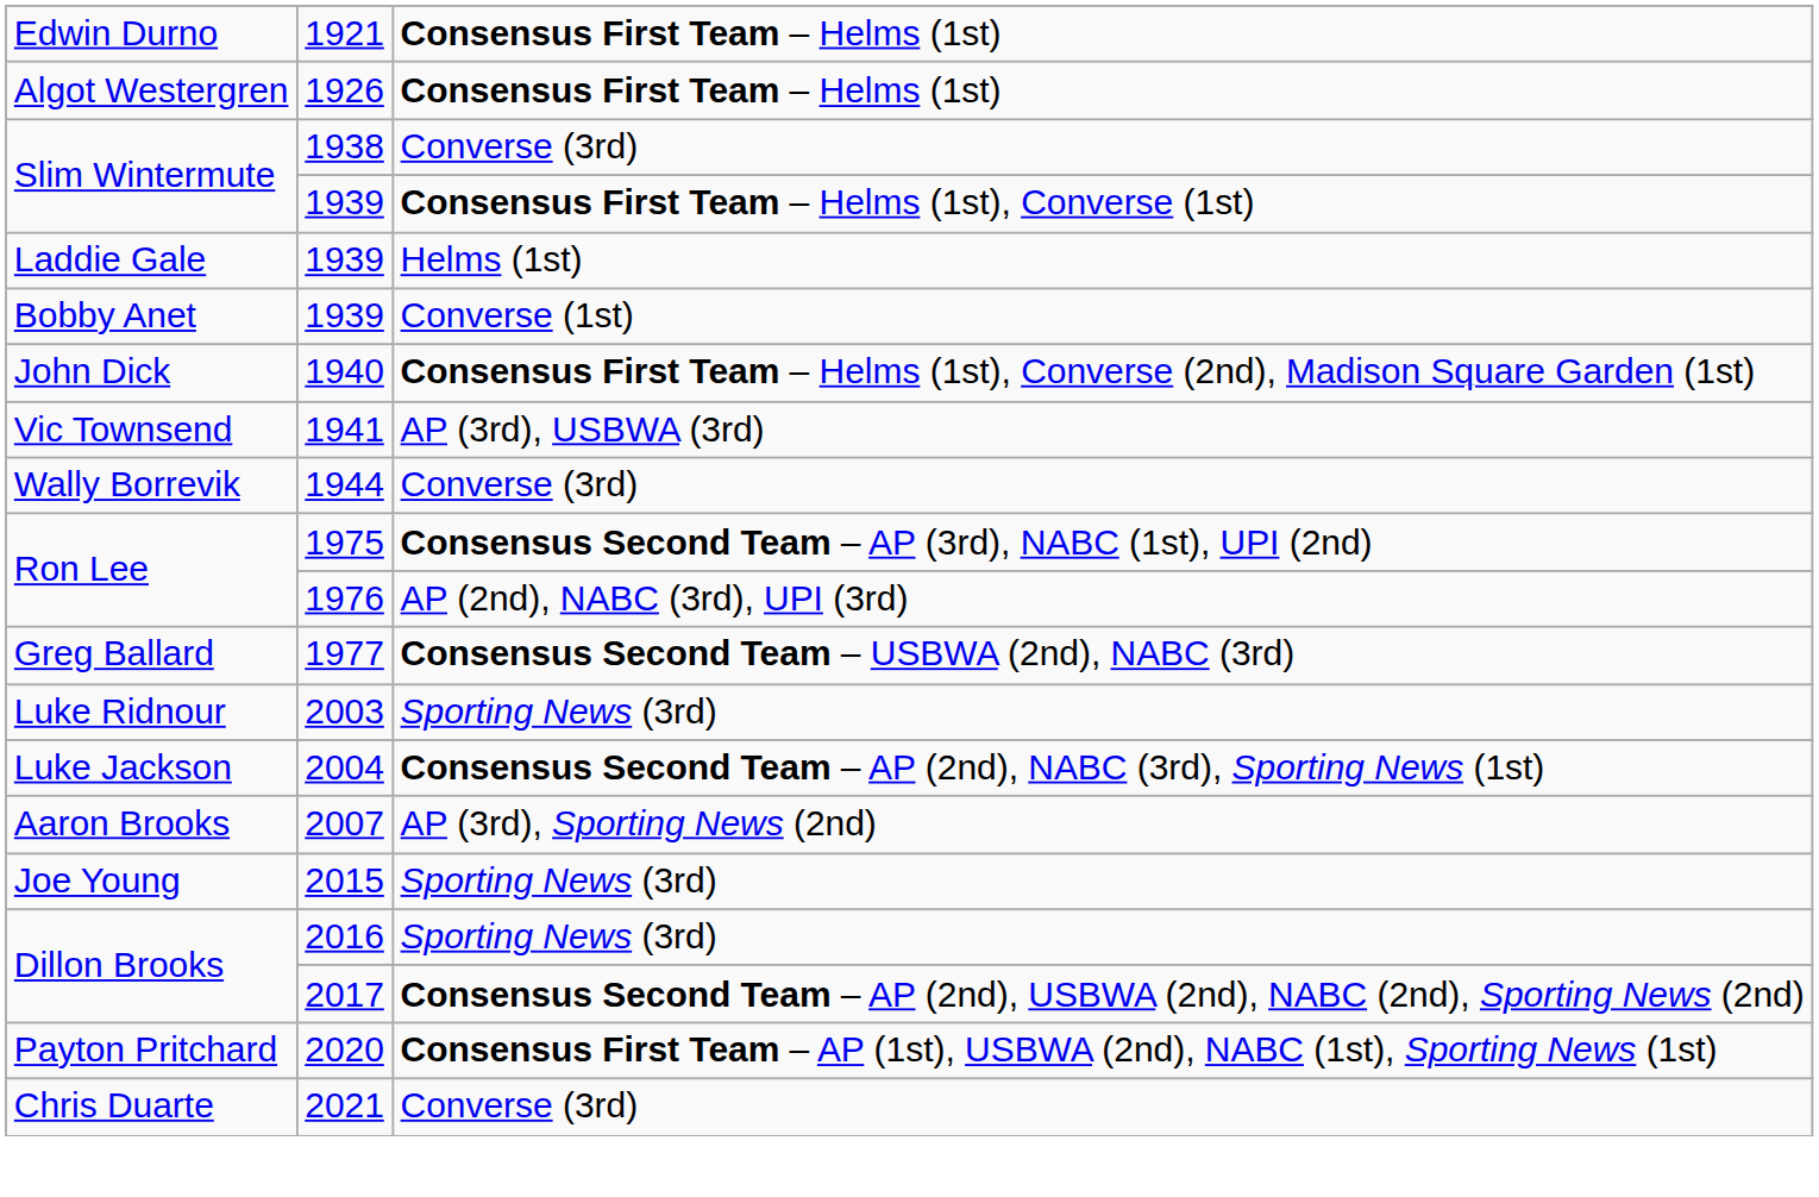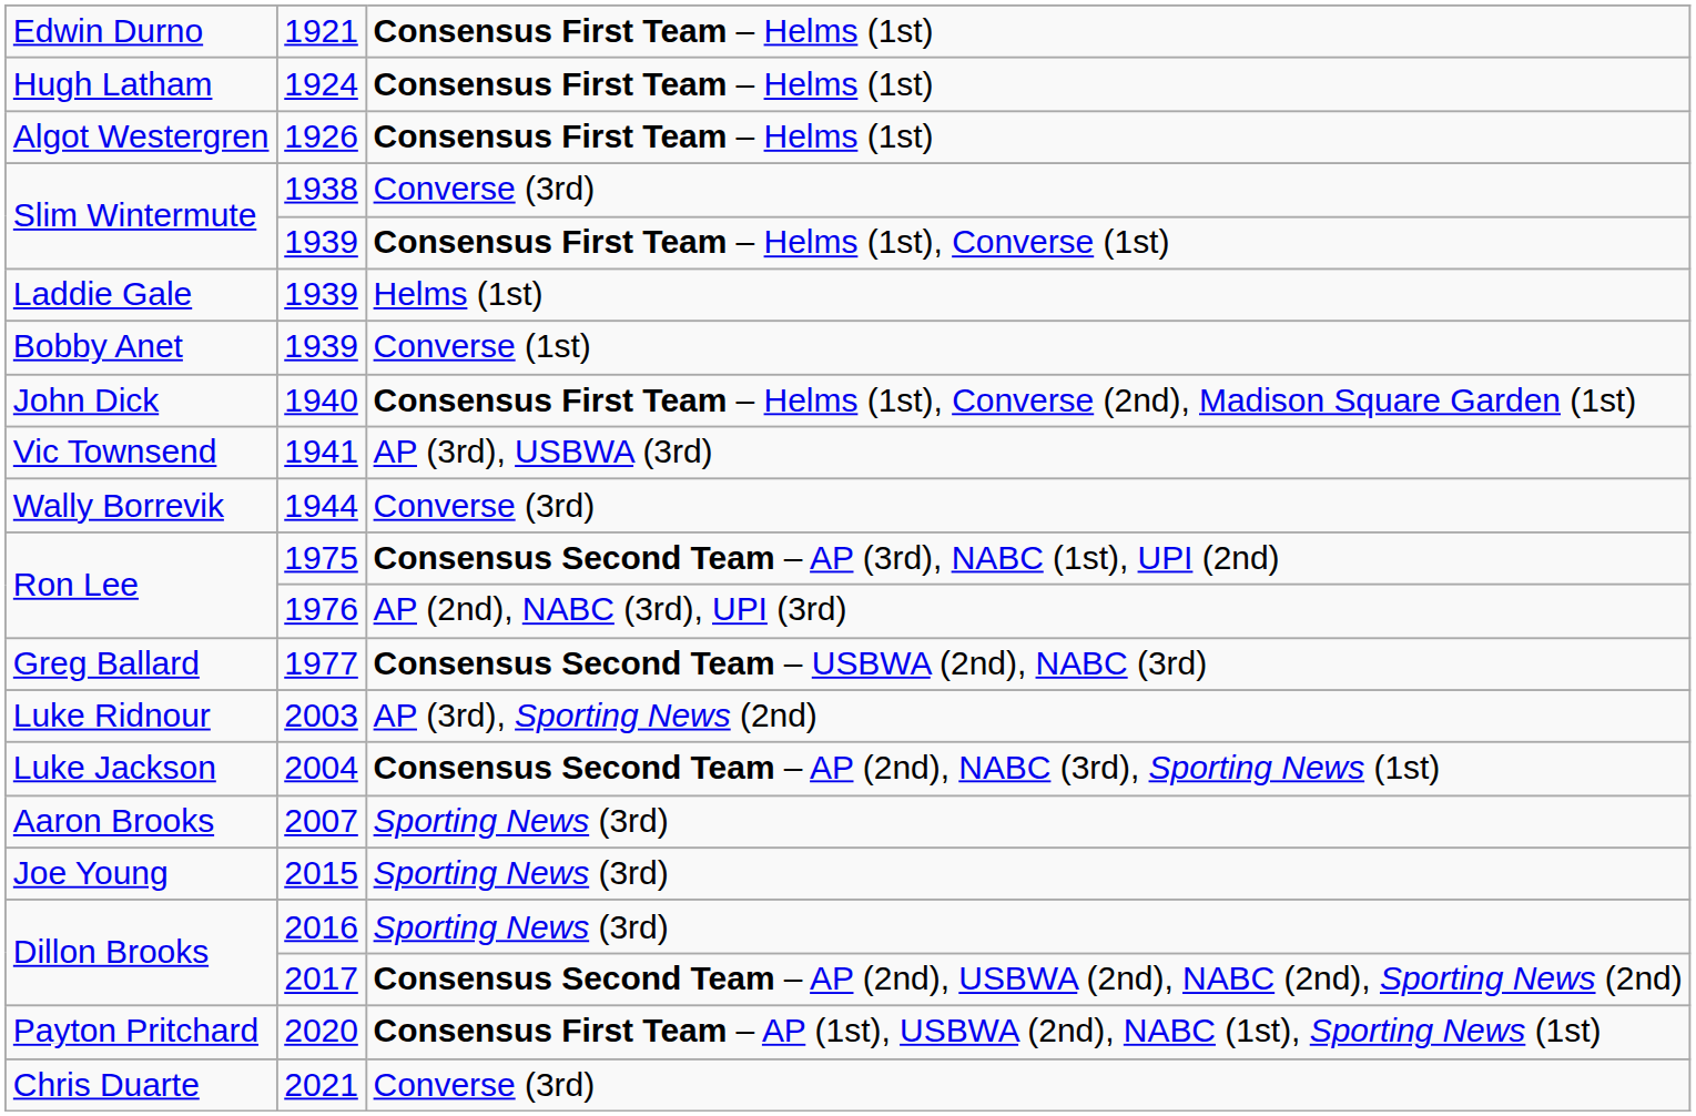+ row: Hugh Latham | 1924 | Consensus First Team – Helms (1st)
2003 | column 3: Sporting News (3rd) -> AP (3rd), Sporting News (2nd)
2007 | column 3: AP (3rd), Sporting News (2nd) -> Sporting News (3rd)
